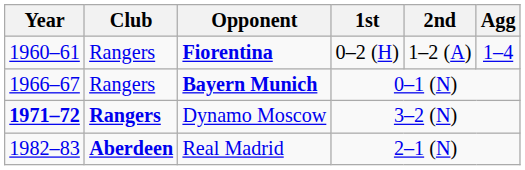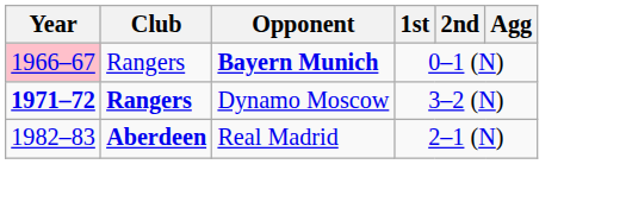- row: 1960–61 | Rangers | Fiorentina | 0–2 (H) | 1–2 (A) | 1–4
Bayern Munich | Year: no background -> pink background
